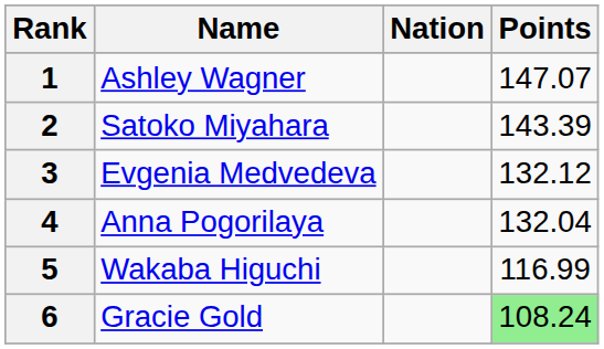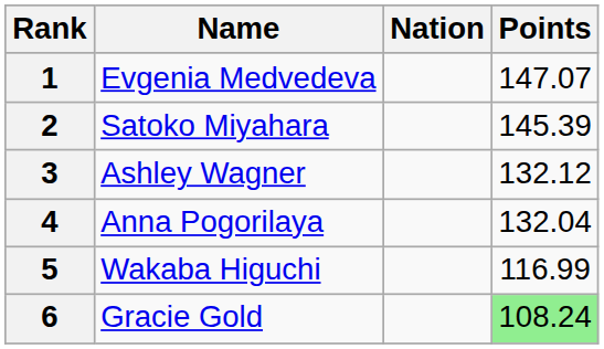1 | Name: Ashley Wagner -> Evgenia Medvedeva
2 | Points: 143.39 -> 145.39
3 | Name: Evgenia Medvedeva -> Ashley Wagner
